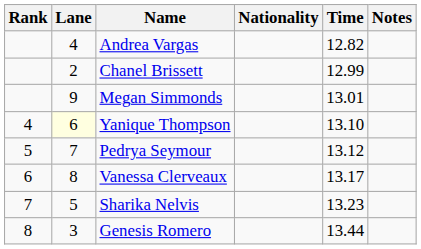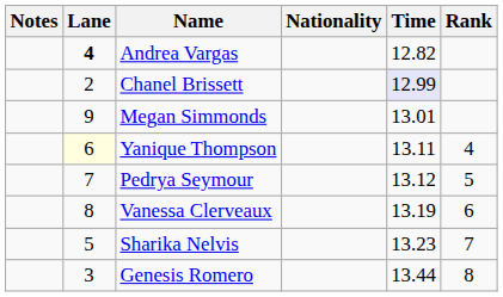columns swapped: Rank <-> Notes
Andrea Vargas | Lane: normal -> bold
Chanel Brissett | Time: no background -> lavender background
Yanique Thompson | Time: 13.10 -> 13.11
Vanessa Clerveaux | Time: 13.17 -> 13.19
